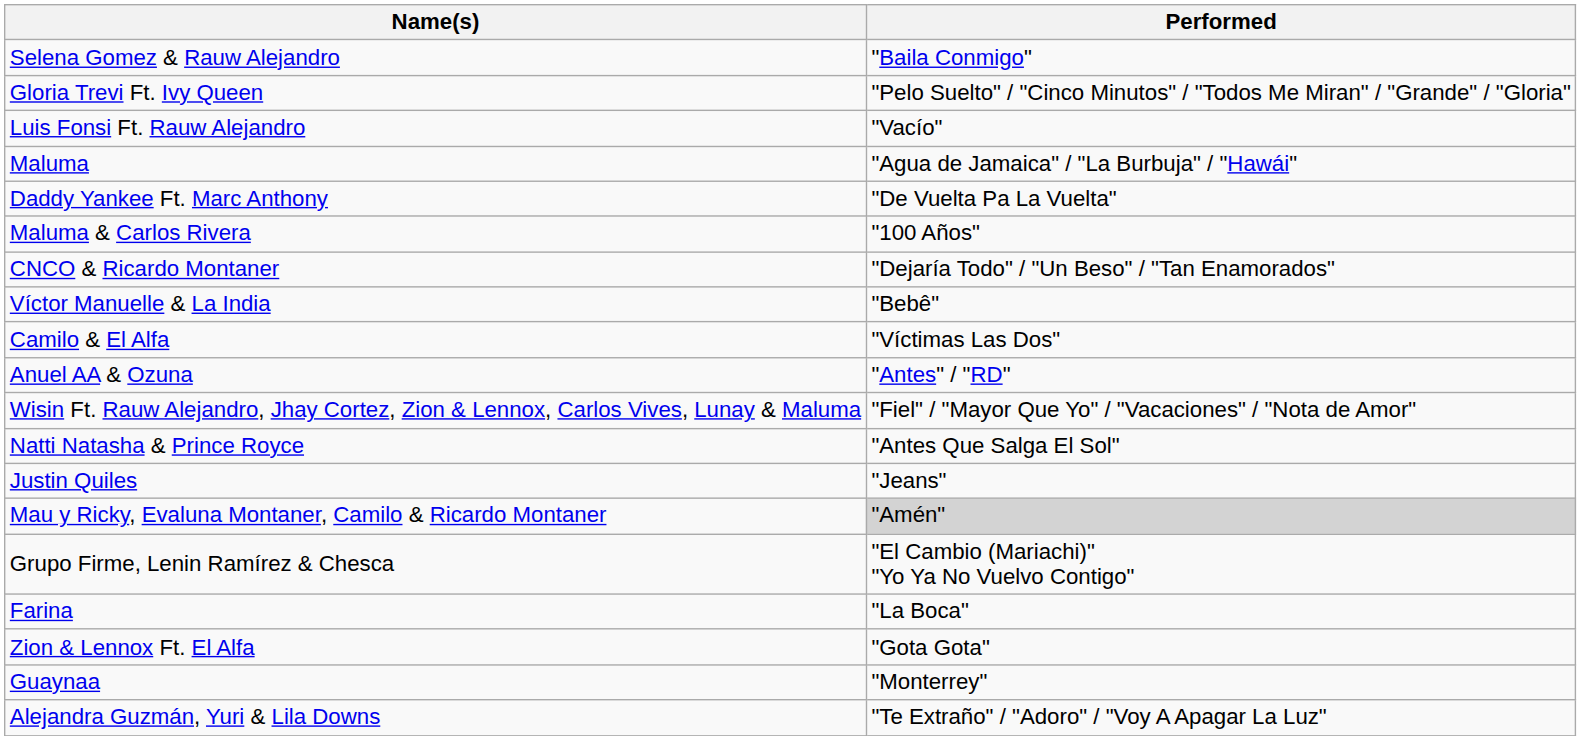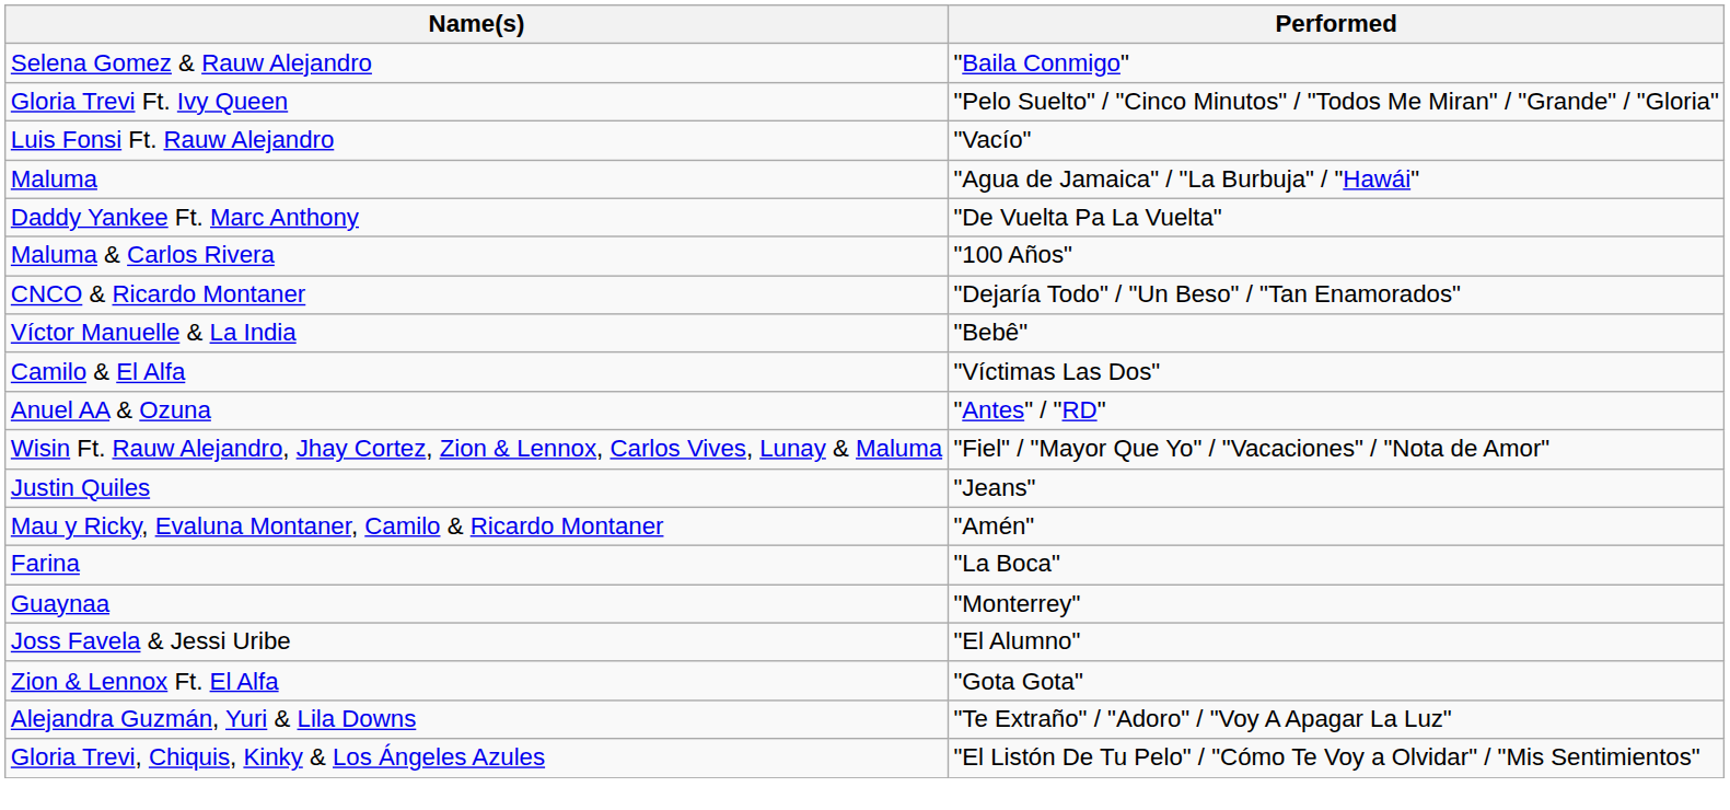- row: Natti Natasha & Prince Royce | "Antes Que Salga El Sol"
Mau y Ricky, Evaluna Montaner, Camilo & Ricardo Montaner | Performed: lightgrey background -> no background
- row: Grupo Firme, Lenin Ramírez & Chesca | "El Cambio (Mariachi)" "Yo Ya No Vuelvo Contigo"
rows swapped: Zion & Lennox Ft. El Alfa <-> Guaynaa
+ row: Joss Favela & Jessi Uribe | "El Alumno"
+ row: Gloria Trevi, Chiquis, Kinky & Los Ángeles Azules | "El Listón De Tu Pelo" / "Cómo Te Voy a Olvidar" / "Mis Sentimientos"
